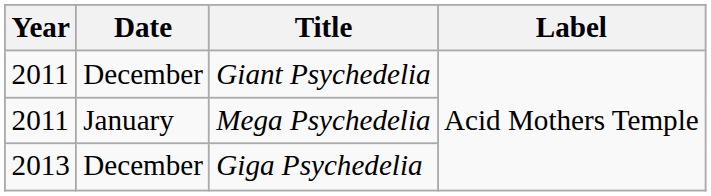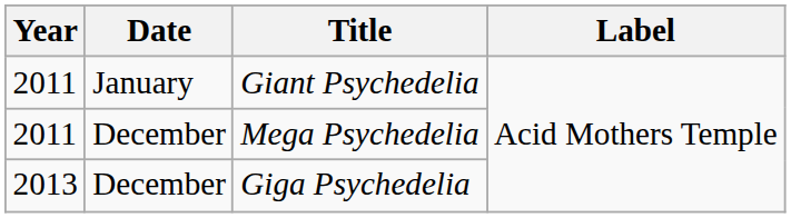Giant Psychedelia | Date: December -> January
Mega Psychedelia | Date: January -> December
